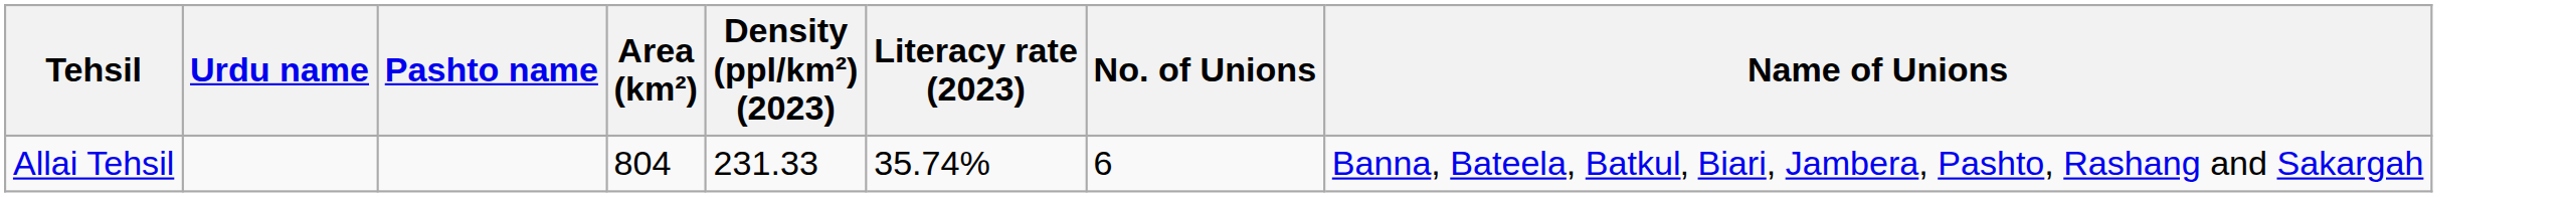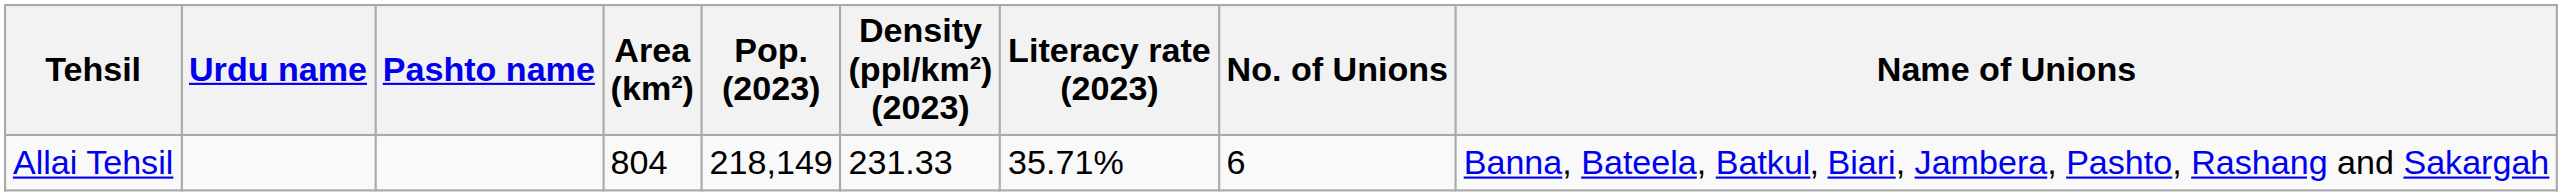+ column: Pop. (2023) | 218,149
Allai Tehsil | Literacy rate (2023): 35.74% -> 35.71%
